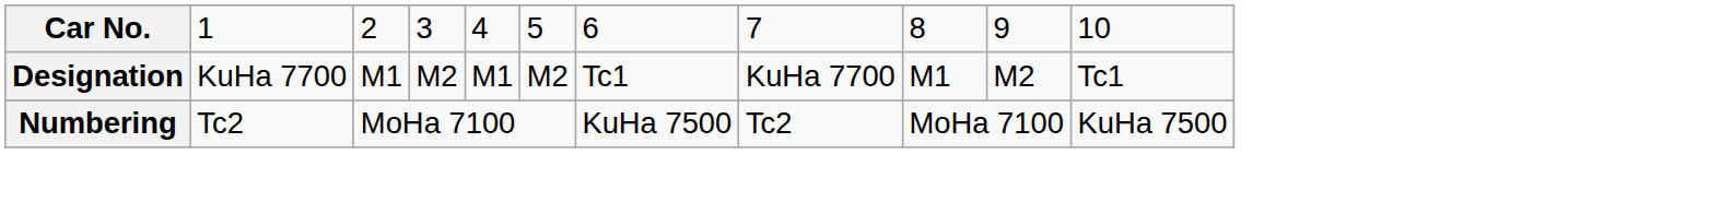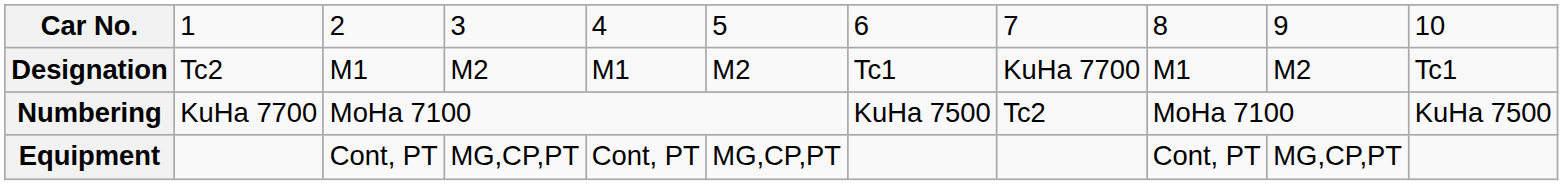Designation | column 2: KuHa 7700 -> Tc2
Numbering | column 2: Tc2 -> KuHa 7700
+ row: Equipment | Cont, PT | MG,CP,PT | Cont, PT | MG,CP,PT | Cont, PT | MG,CP,PT
